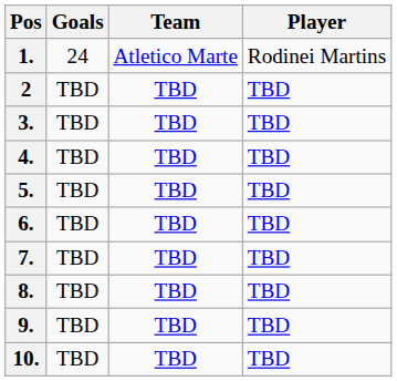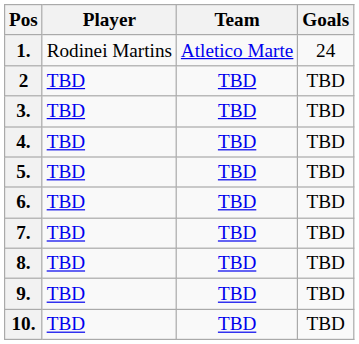columns swapped: Player <-> Goals
